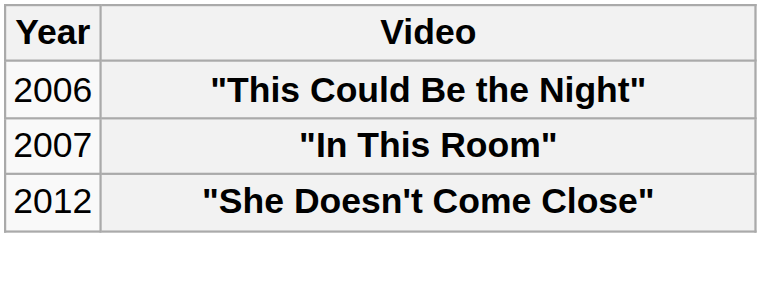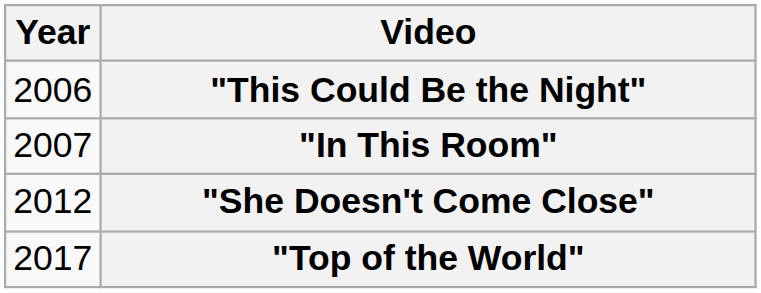+ row: 2017 | "Top of the World"
